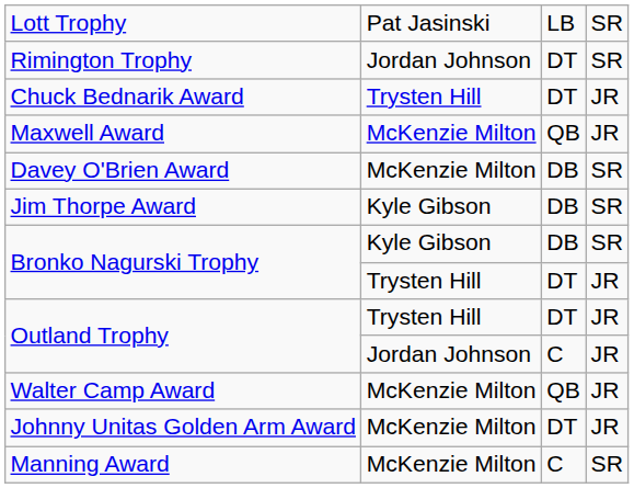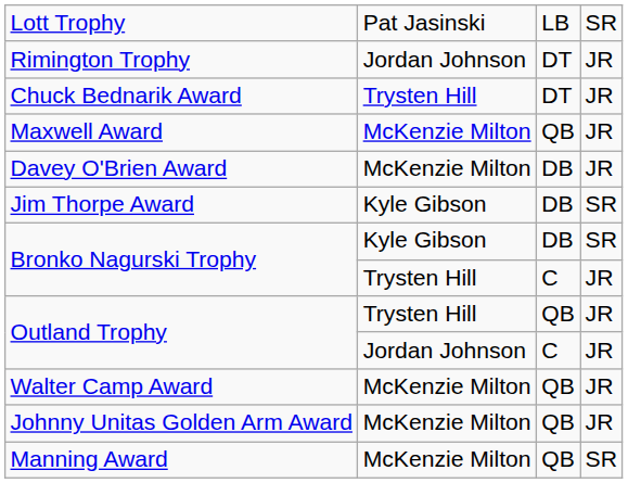Rimington Trophy | column 4: SR -> JR
Davey O'Brien Award | column 4: SR -> JR
Bronko Nagurski Trophy / Trysten Hill | column 3: DT -> C
Outland Trophy / Trysten Hill | column 3: DT -> QB
Johnny Unitas Golden Arm Award | column 3: DT -> QB
Manning Award | column 3: C -> QB
